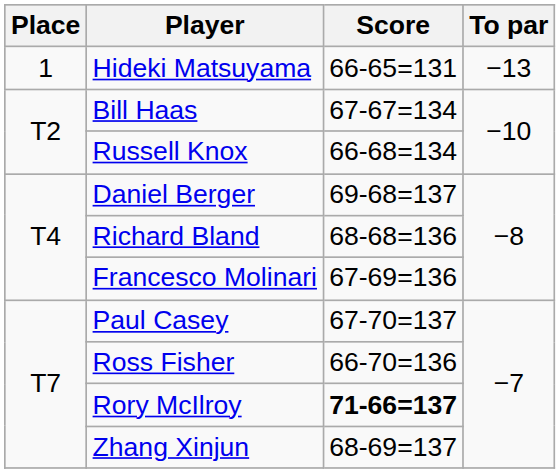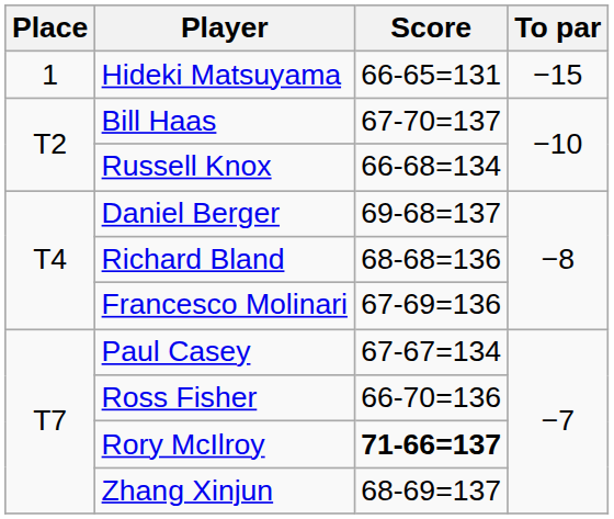Hideki Matsuyama | To par: −13 -> −15
Bill Haas | Score: 67-67=134 -> 67-70=137
Paul Casey | Score: 67-70=137 -> 67-67=134
